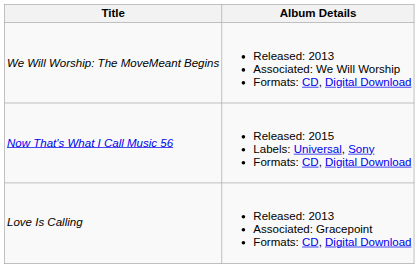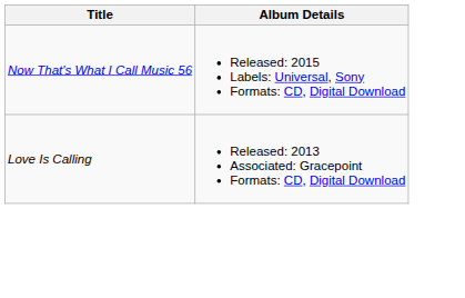- row: We Will Worship: The MoveMeant Begins | Released: 2013 Associated: We Will Worship Formats: CD, Digital Download
